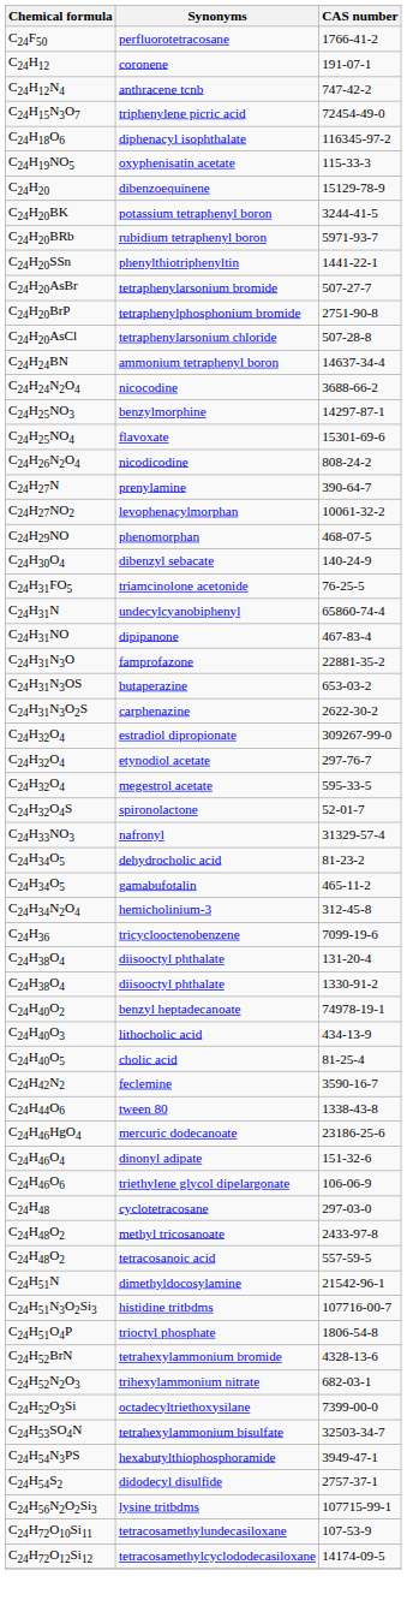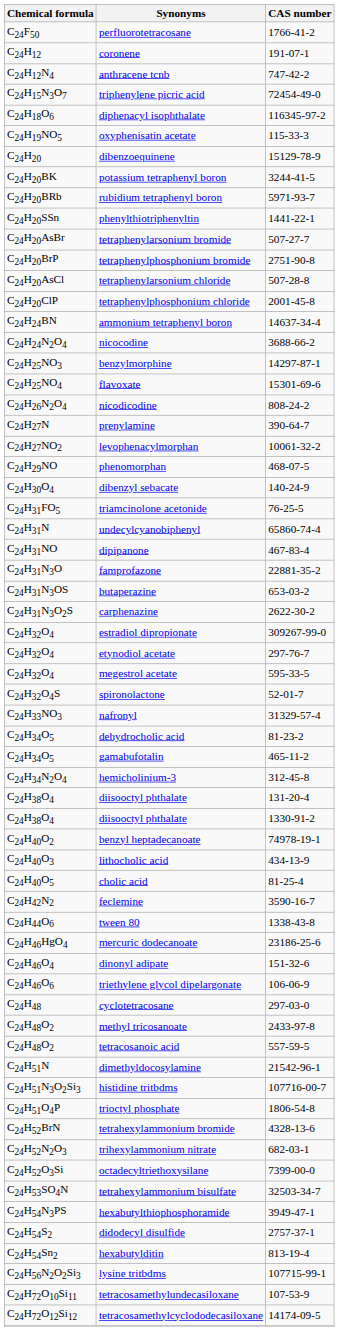+ row: C24H20ClP | tetraphenylphosphonium chloride | 2001-45-8
- row: C24H36 | tricyclooctenobenzene | 7099-19-6
+ row: C24H54Sn2 | hexabutylditin | 813-19-4
